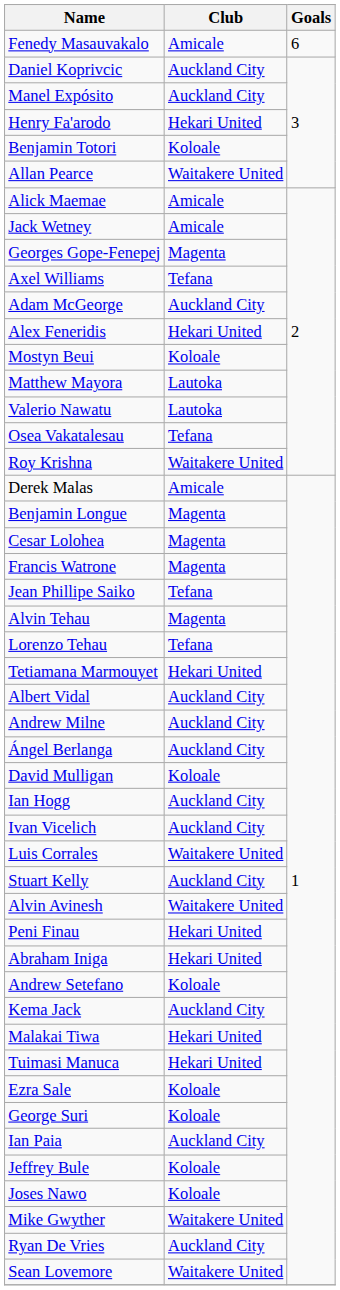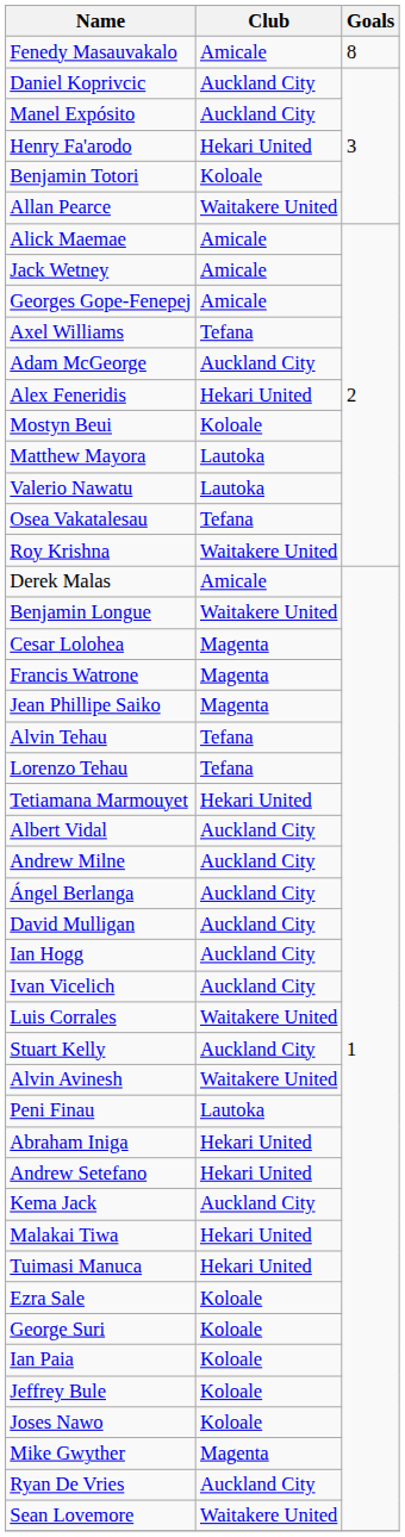Fenedy Masauvakalo | Goals: 6 -> 8
Georges Gope-Fenepej | Club: Magenta -> Amicale
Benjamin Longue | Club: Magenta -> Waitakere United
Jean Phillipe Saiko | Club: Tefana -> Magenta
Alvin Tehau | Club: Magenta -> Tefana
David Mulligan | Club: Koloale -> Auckland City
Peni Finau | Club: Hekari United -> Lautoka
Andrew Setefano | Club: Koloale -> Hekari United
Ian Paia | Club: Auckland City -> Koloale
Mike Gwyther | Club: Waitakere United -> Magenta
